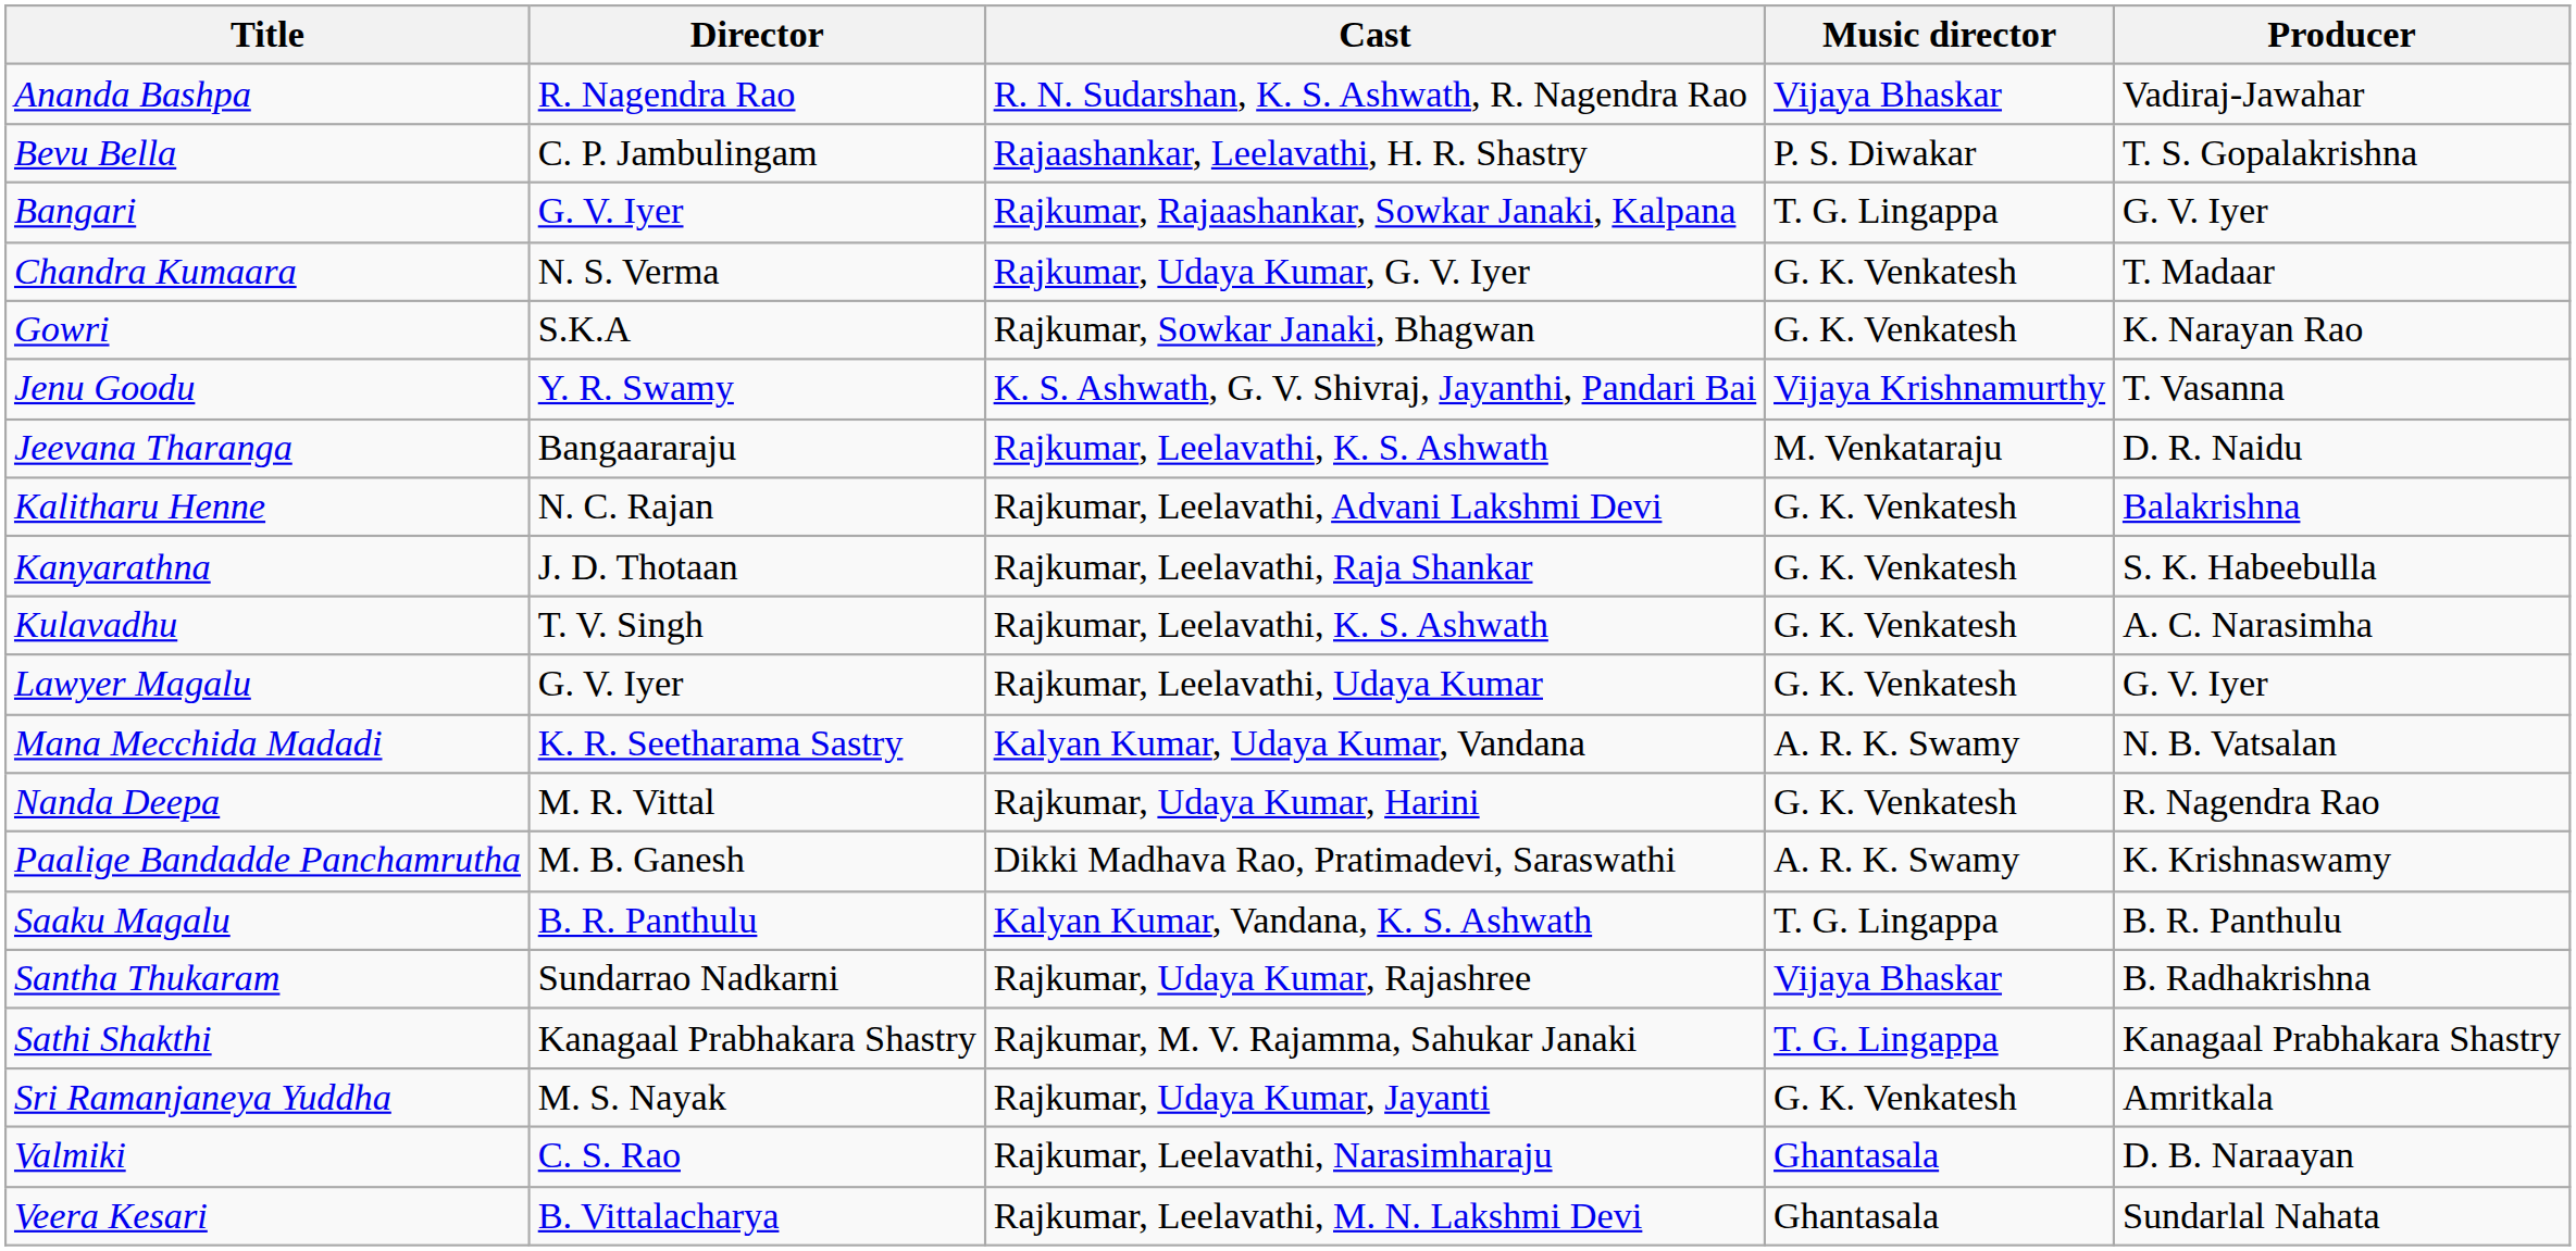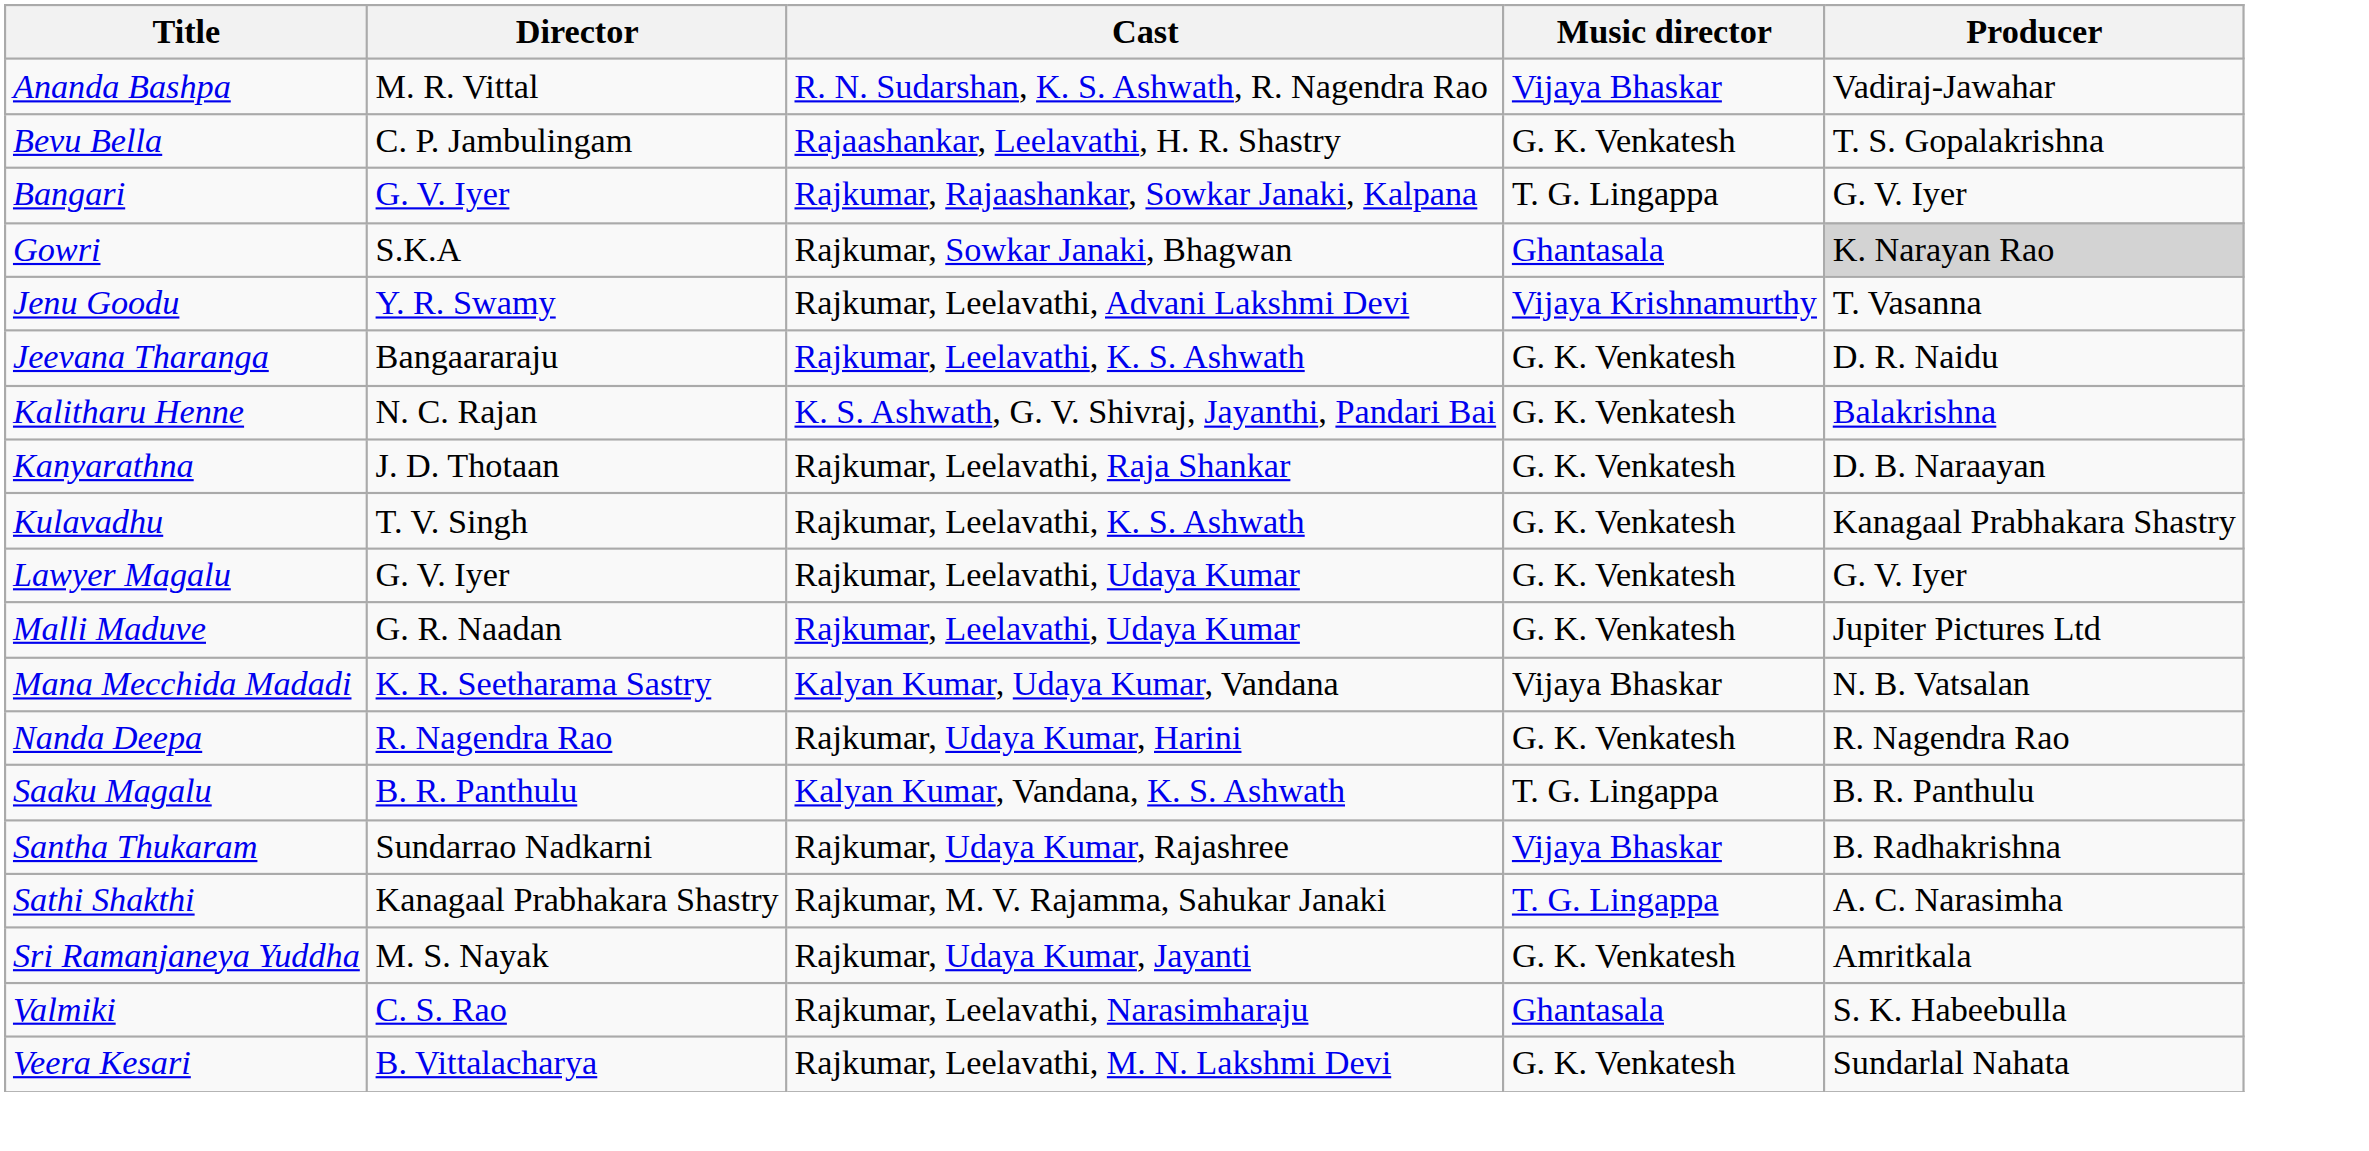Ananda Bashpa | Director: R. Nagendra Rao -> M. R. Vittal
Bevu Bella | Music director: P. S. Diwakar -> G. K. Venkatesh
- row: Chandra Kumaara | N. S. Verma | Rajkumar, Udaya Kumar, G. V. Iyer | G. K. Venkatesh | T. Madaar
Gowri | Music director: G. K. Venkatesh -> Ghantasala
Gowri | Producer: no background -> lightgrey background
Jenu Goodu | Cast: K. S. Ashwath, G. V. Shivraj, Jayanthi, Pandari Bai -> Rajkumar, Leelavathi, Advani Lakshmi Devi
Jeevana Tharanga | Music director: M. Venkataraju -> G. K. Venkatesh
Kalitharu Henne | Cast: Rajkumar, Leelavathi, Advani Lakshmi Devi -> K. S. Ashwath, G. V. Shivraj, Jayanthi, Pandari Bai
Kanyarathna | Producer: S. K. Habeebulla -> D. B. Naraayan
Kulavadhu | Producer: A. C. Narasimha -> Kanagaal Prabhakara Shastry
+ row: Malli Maduve | G. R. Naadan | Rajkumar, Leelavathi, Udaya Kumar | G. K. Venkatesh | Jupiter Pictures Ltd
Mana Mecchida Madadi | Music director: A. R. K. Swamy -> Vijaya Bhaskar
Nanda Deepa | Director: M. R. Vittal -> R. Nagendra Rao
- row: Paalige Bandadde Panchamrutha | M. B. Ganesh | Dikki Madhava Rao, Pratimadevi, Saraswathi | A. R. K. Swamy | K. Krishnaswamy
Sathi Shakthi | Producer: Kanagaal Prabhakara Shastry -> A. C. Narasimha
Valmiki | Producer: D. B. Naraayan -> S. K. Habeebulla
Veera Kesari | Music director: Ghantasala -> G. K. Venkatesh
